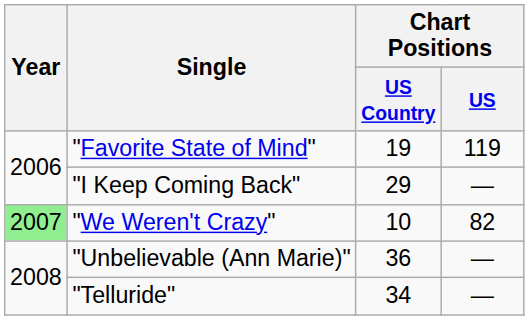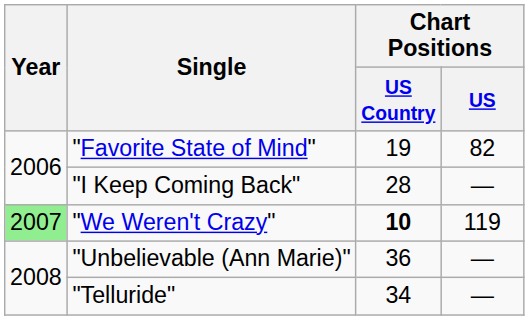"Favorite State of Mind" | Chart Positions / US: 119 -> 82
"I Keep Coming Back" | Chart Positions / US Country: 29 -> 28
"We Weren't Crazy" | Chart Positions / US Country: normal -> bold
"We Weren't Crazy" | Chart Positions / US: 82 -> 119
